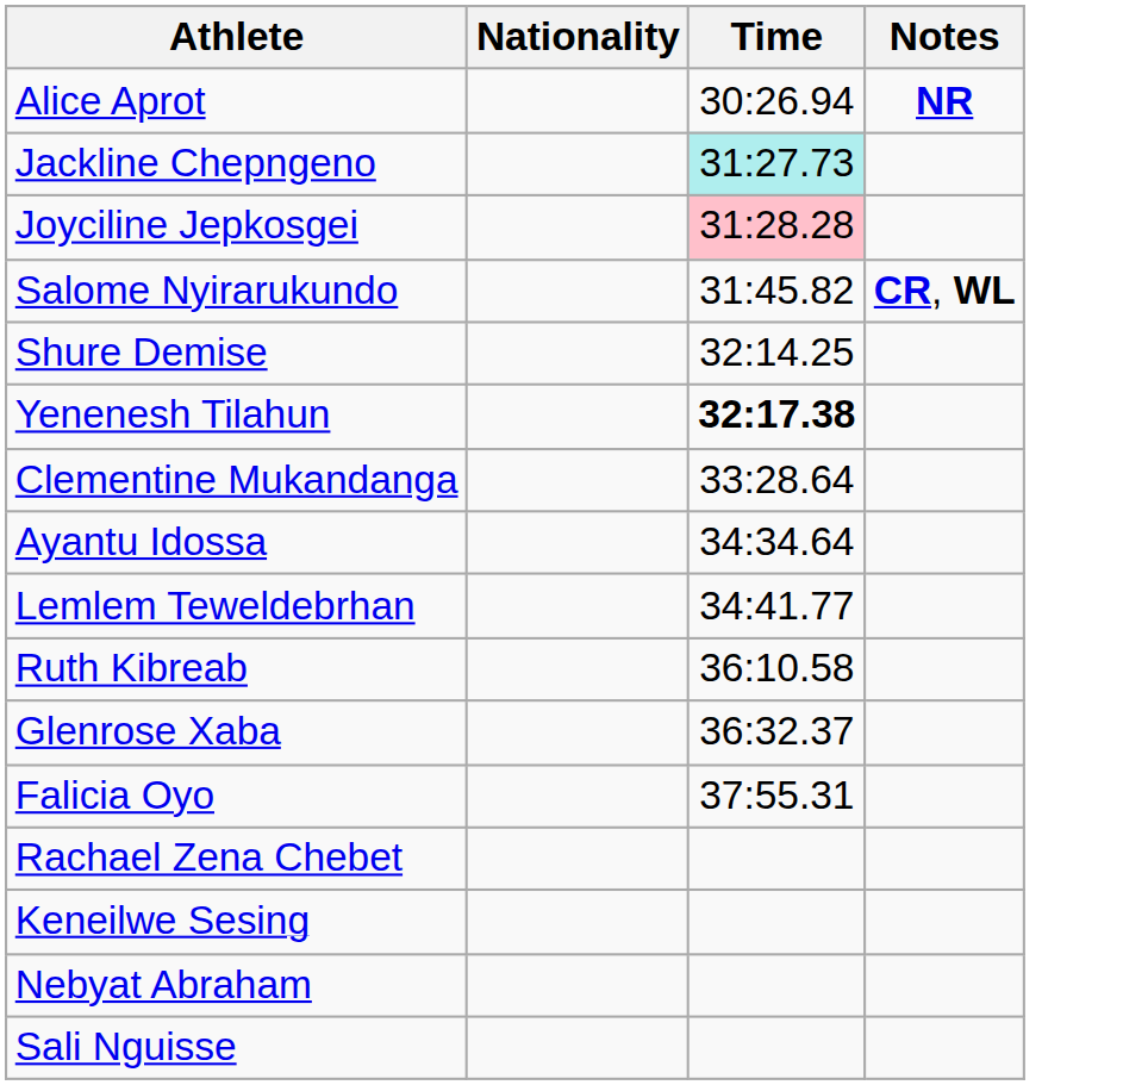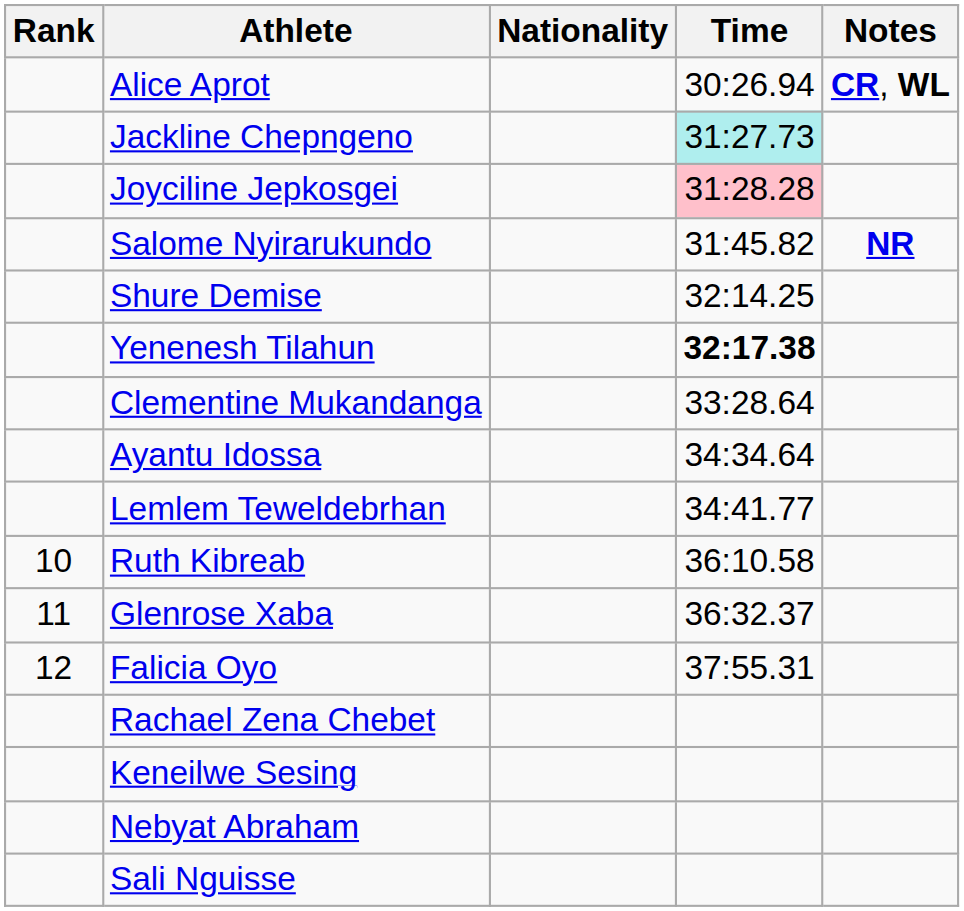+ column: Rank | 10 | 11 | 12
Alice Aprot | Notes: NR -> CR, WL
Salome Nyirarukundo | Notes: CR, WL -> NR
